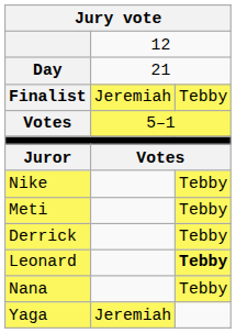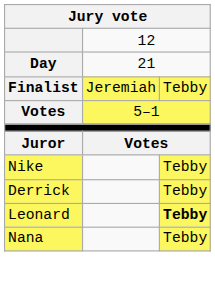- row: Meti | Tebby
- row: Yaga | Jeremiah
